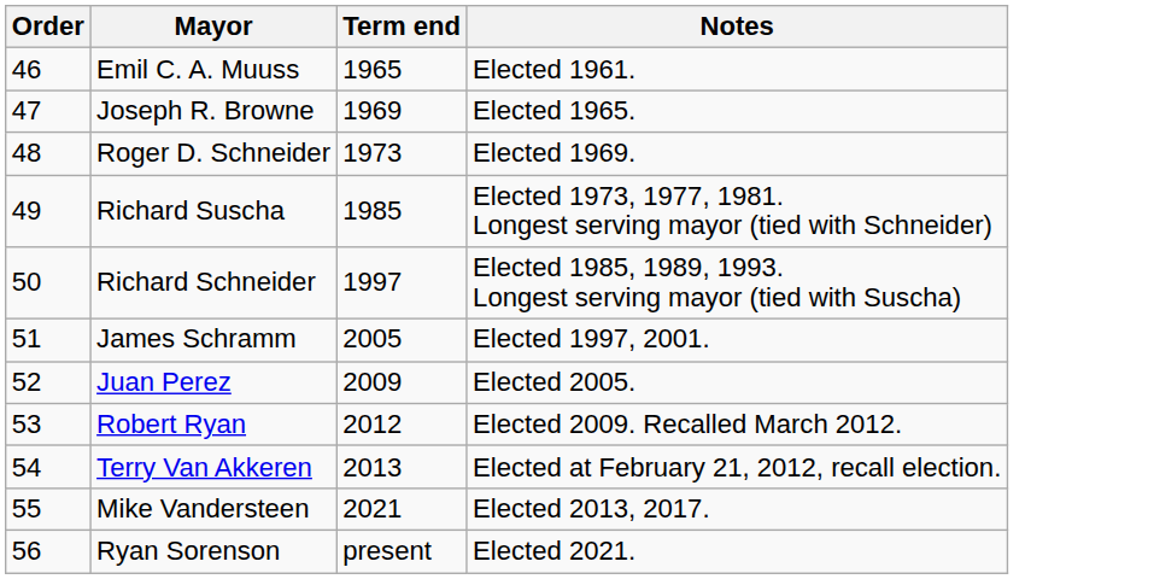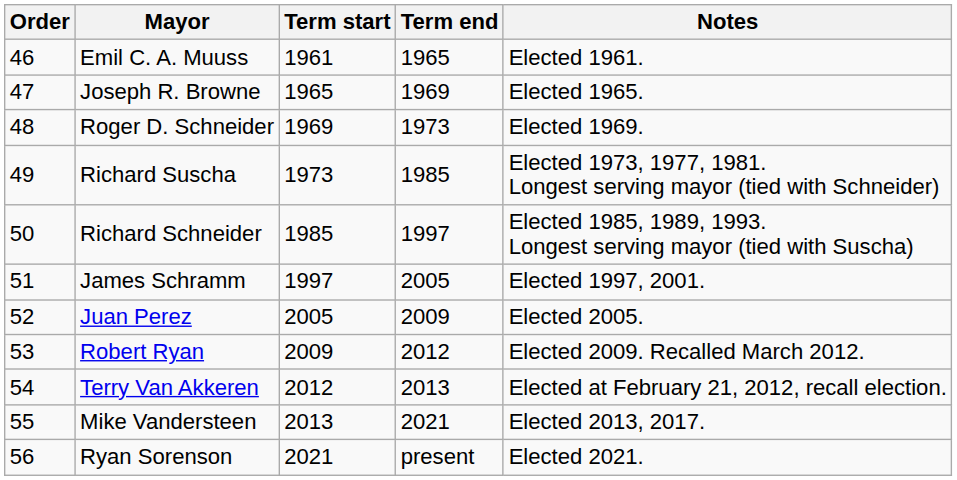+ column: Term start | 1961 | 1965 | 1969 | 1973 | 1985 | 1997 | 2005 | 2009 | 2012 | 2013 | 2021
